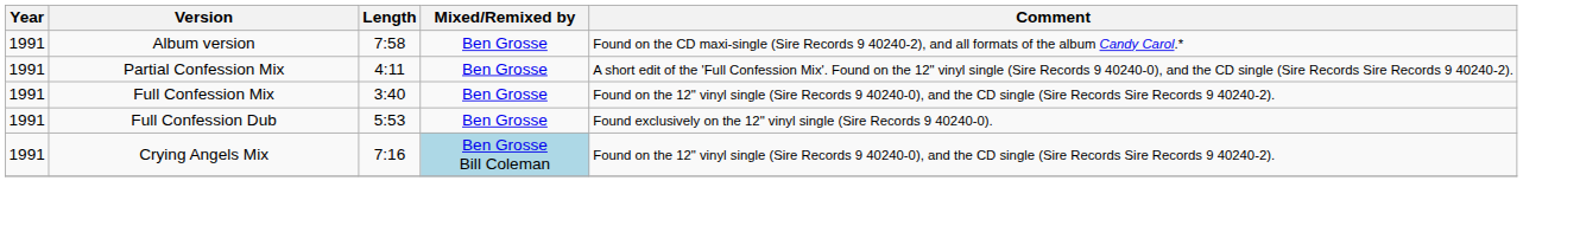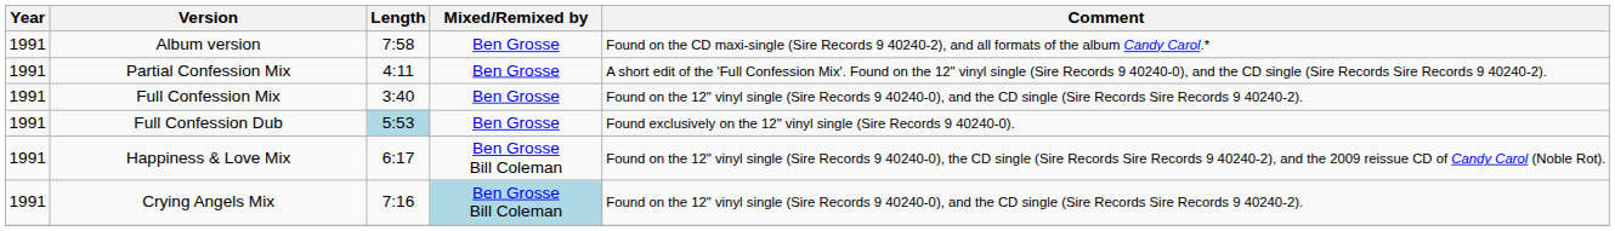Full Confession Dub | Length: no background -> lightblue background
+ row: 1991 | Happiness & Love Mix | 6:17 | Ben Grosse Bill Coleman | Found on the 12" vinyl single (Sire Records 9 40240-0), the CD single (Sire Records Sire Records 9 40240-2), and the 2009 reissue CD of Candy Carol (Noble Rot).
